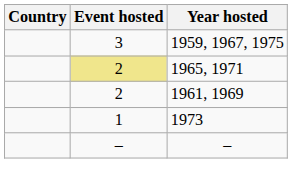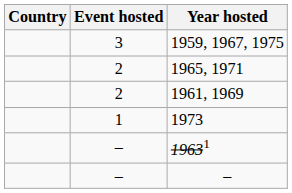1965, 1971 | Event hosted: khaki background -> no background
+ row: – | 19631
